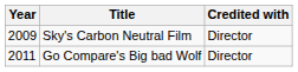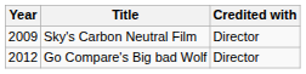Go Compare's Big bad Wolf | Year: 2011 -> 2012
